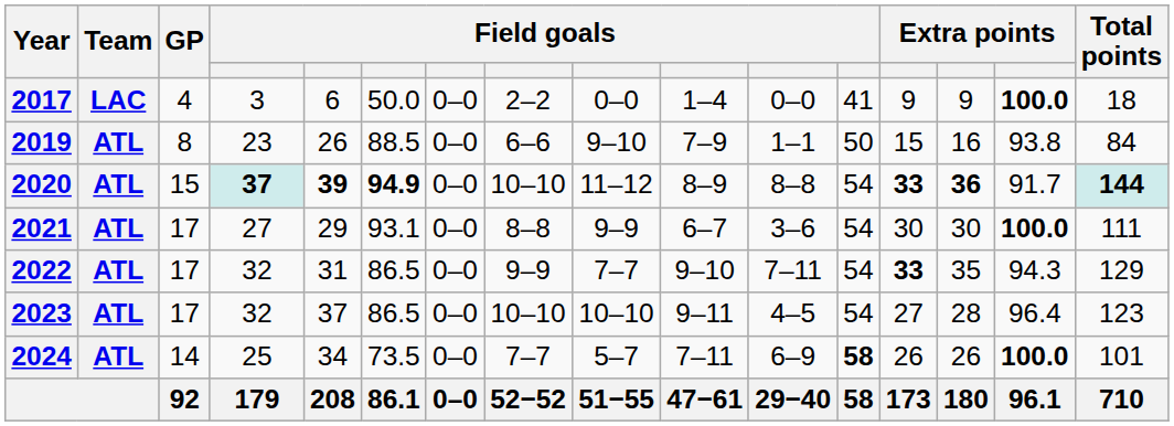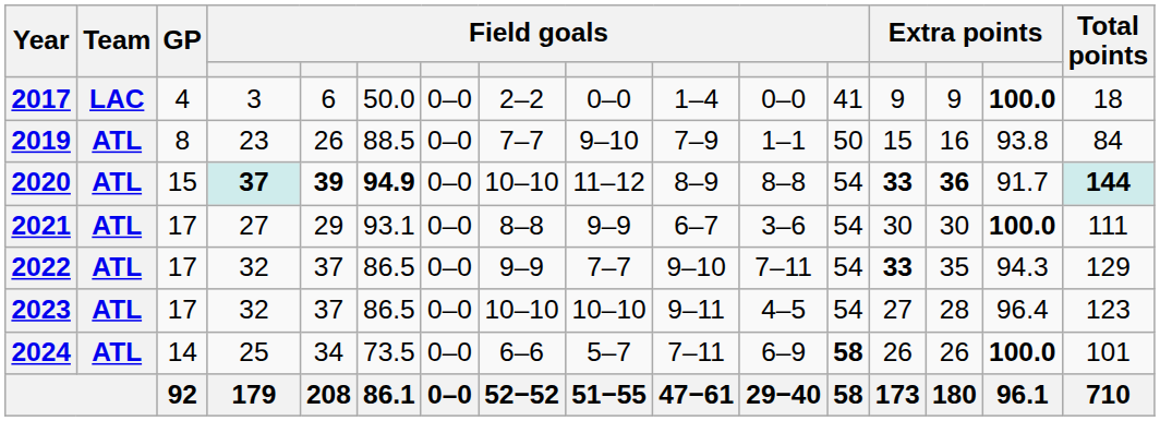2019 | column 8: 6–6 -> 7–7
2022 | column 5: 31 -> 37
2024 | column 8: 7–7 -> 6–6
